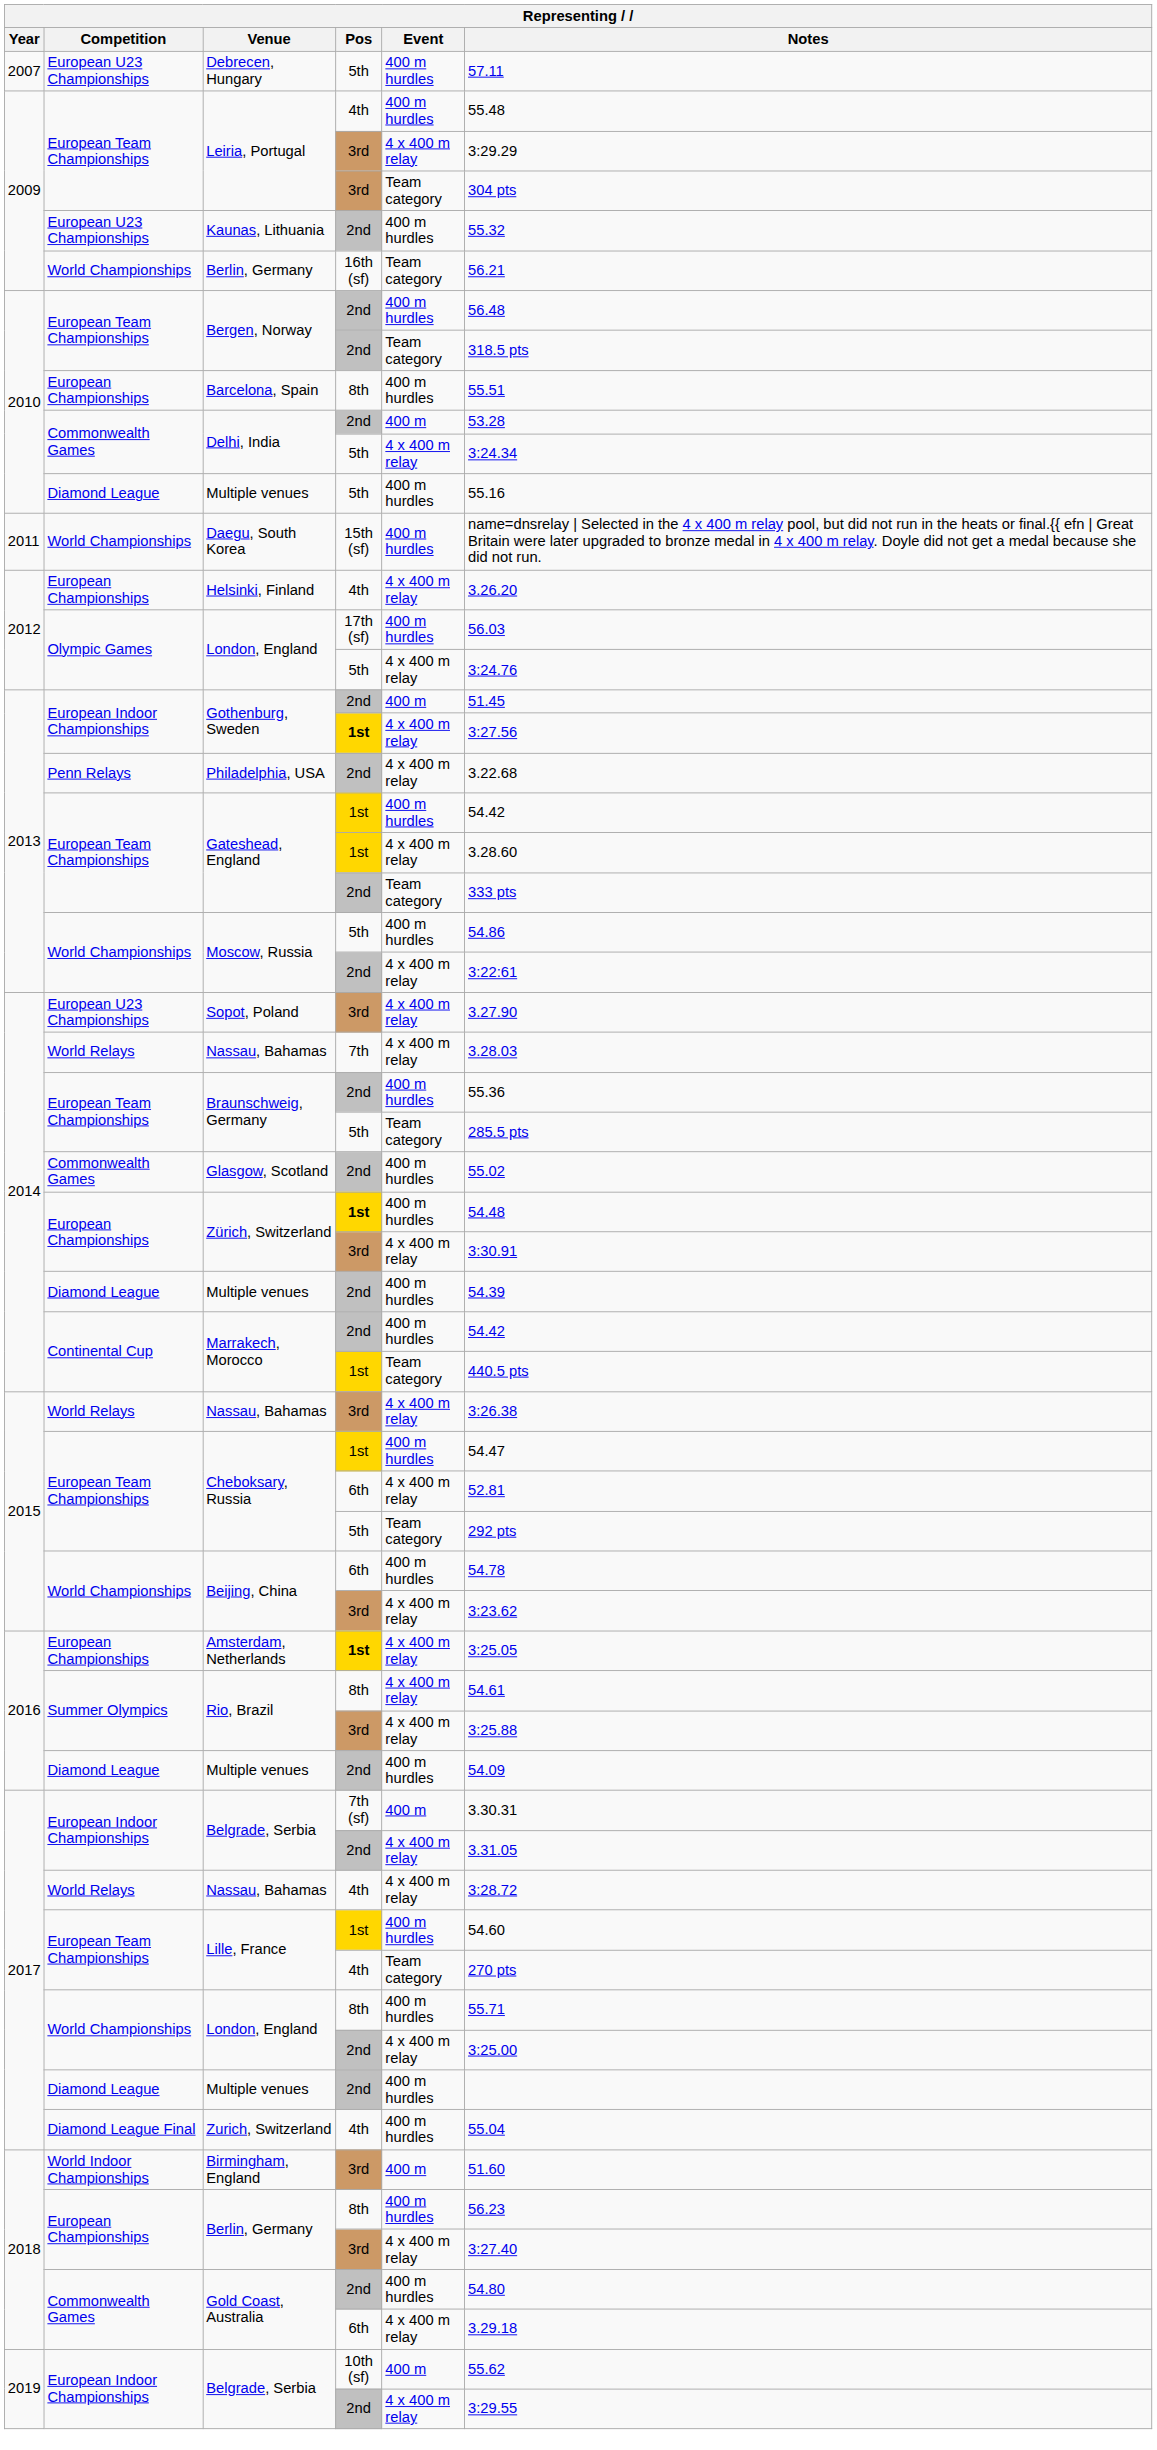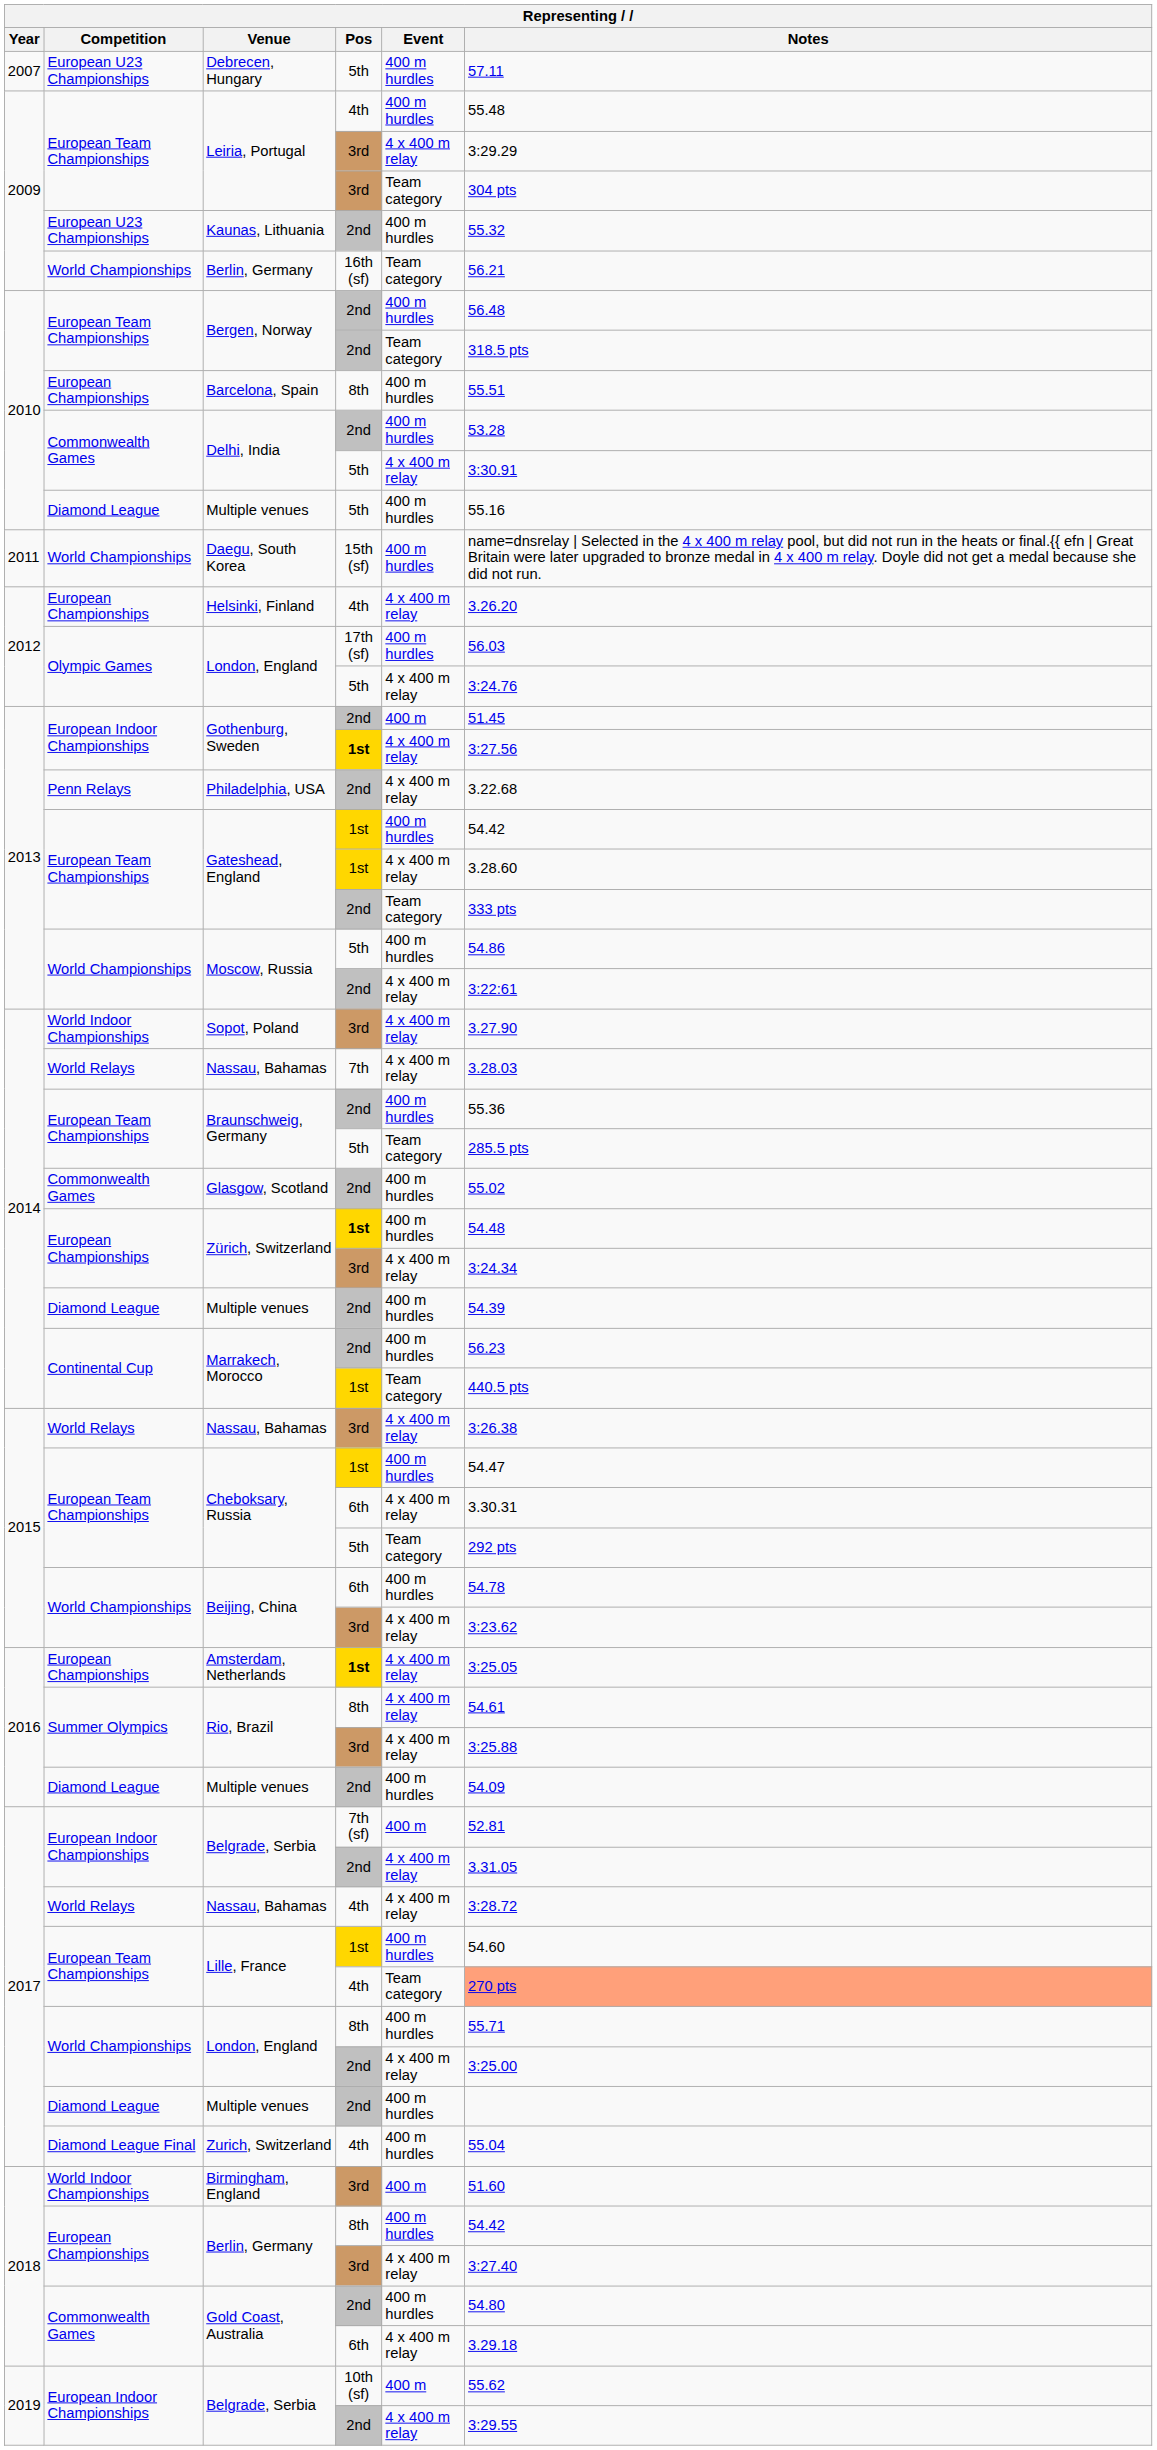Delhi, India / 2nd | Event: 400 m -> 400 m hurdles
Delhi, India / 5th | Notes: 3:24.34 -> 3:30.91
Sopot, Poland | Competition: European U23 Championships -> World Indoor Championships
Zürich, Switzerland / 3rd | Notes: 3:30.91 -> 3:24.34
Marrakech, Morocco / 2nd | Notes: 54.42 -> 56.23
Cheboksary, Russia / 6th | Notes: 52.81 -> 3.30.31
Belgrade, Serbia / 7th (sf) | Notes: 3.30.31 -> 52.81
Lille, France / 4th | Notes: no background -> lightsalmon background
Berlin, Germany / 8th | Notes: 56.23 -> 54.42
